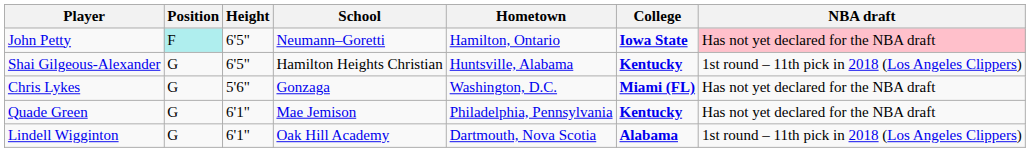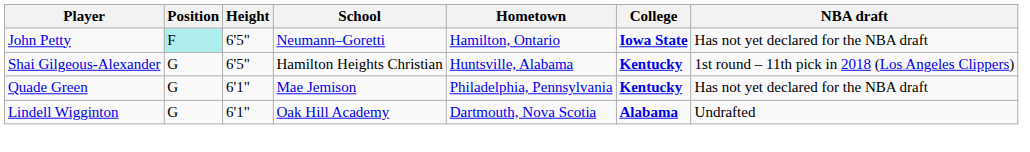John Petty | NBA draft: pink background -> no background
- row: Chris Lykes | G | 5'6" | Gonzaga | Washington, D.C. | Miami (FL) | Has not yet declared for the NBA draft
Lindell Wigginton | NBA draft: 1st round – 11th pick in 2018 (Los Angeles Clippers) -> Undrafted
